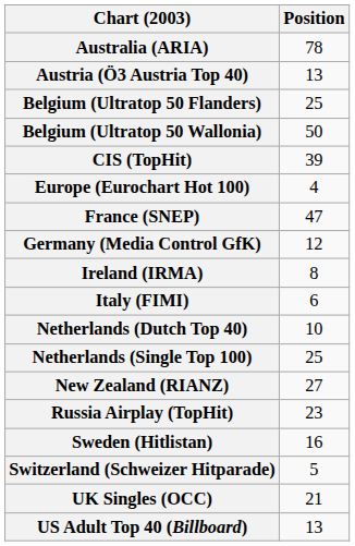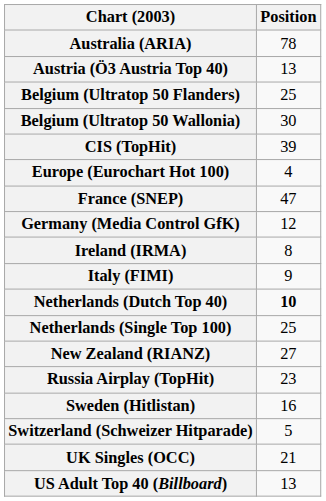Belgium (Ultratop 50 Wallonia) | Position: 50 -> 30
Italy (FIMI) | Position: 6 -> 9
Netherlands (Dutch Top 40) | Position: normal -> bold
